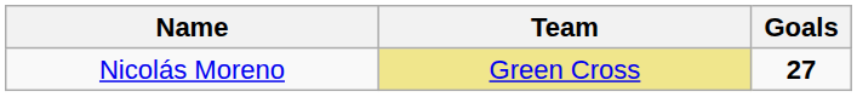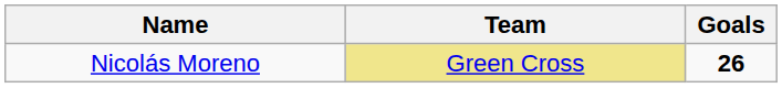Nicolás Moreno | Goals: 27 -> 26
